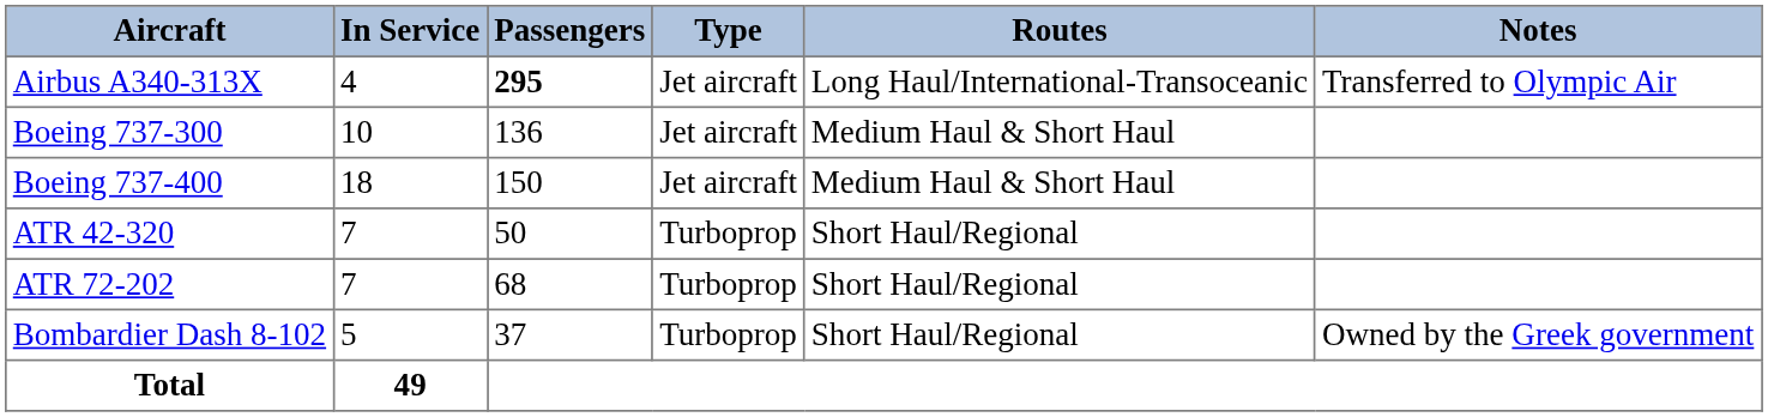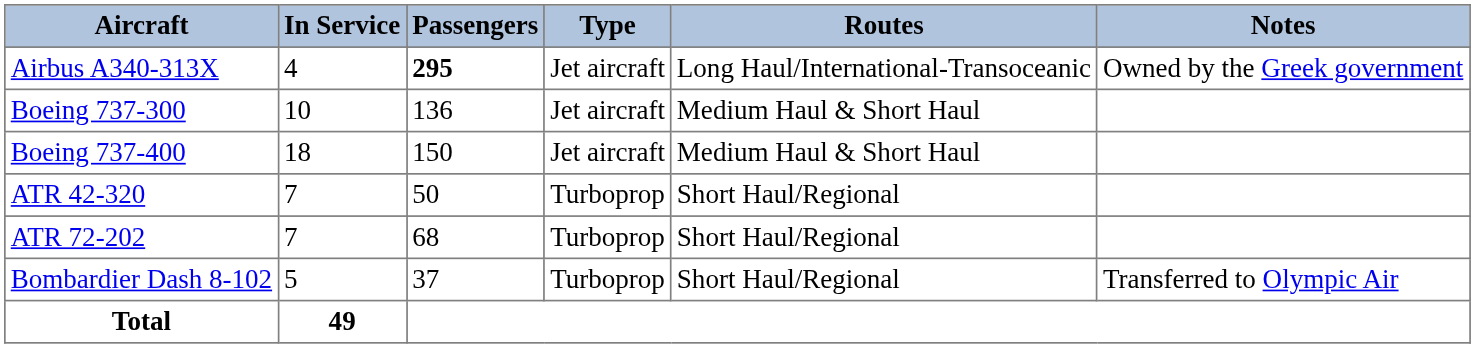Airbus A340-313X | Notes: Transferred to Olympic Air -> Owned by the Greek government
Bombardier Dash 8-102 | Notes: Owned by the Greek government -> Transferred to Olympic Air
